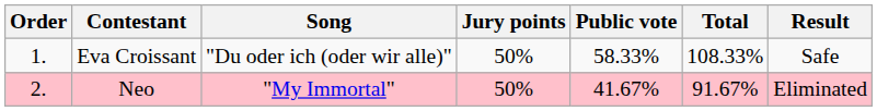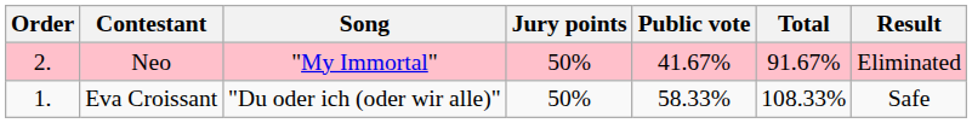rows swapped: Eva Croissant <-> Neo
